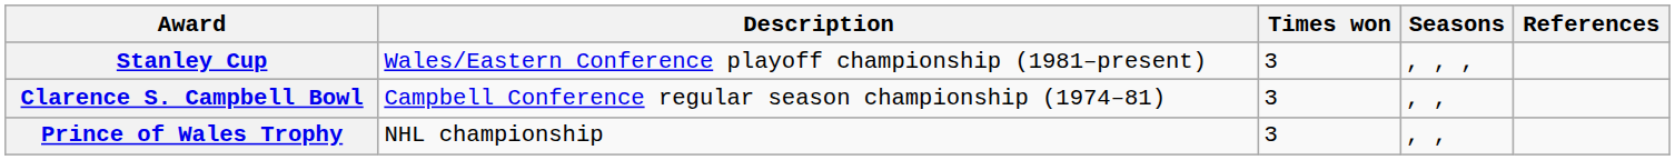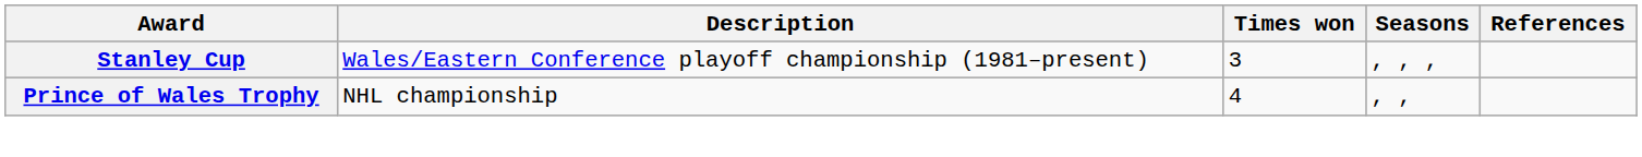- row: Clarence S. Campbell Bowl | Campbell Conference regular season championship (1974–81) | 3 | , ,
Prince of Wales Trophy | Times won: 3 -> 4
